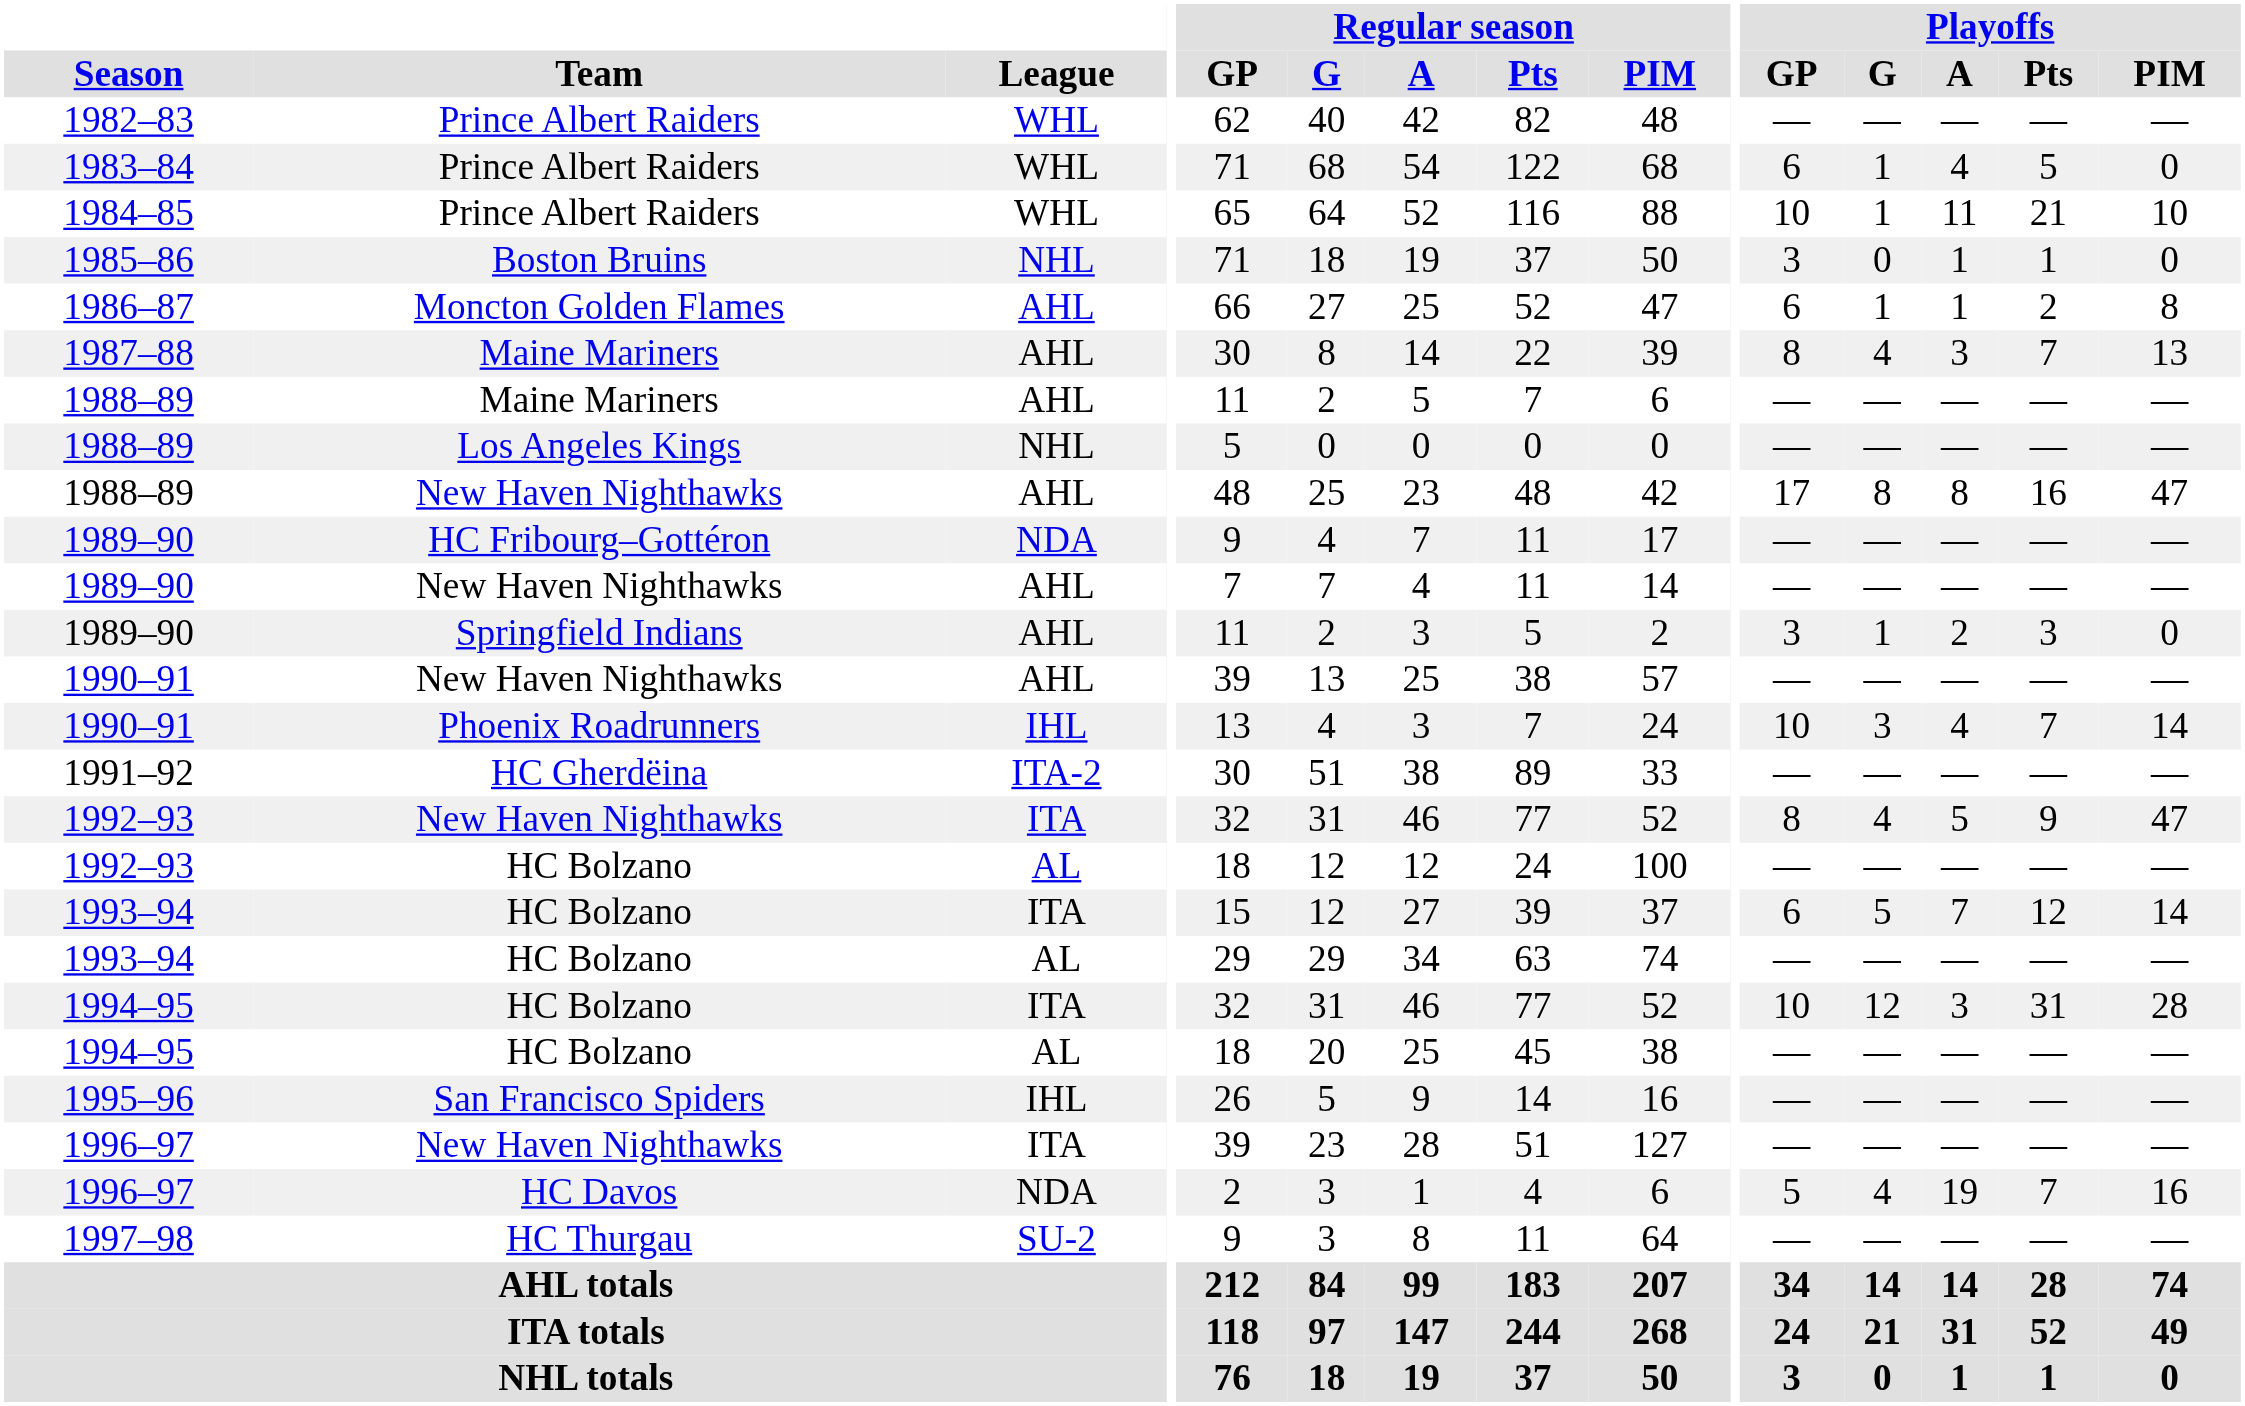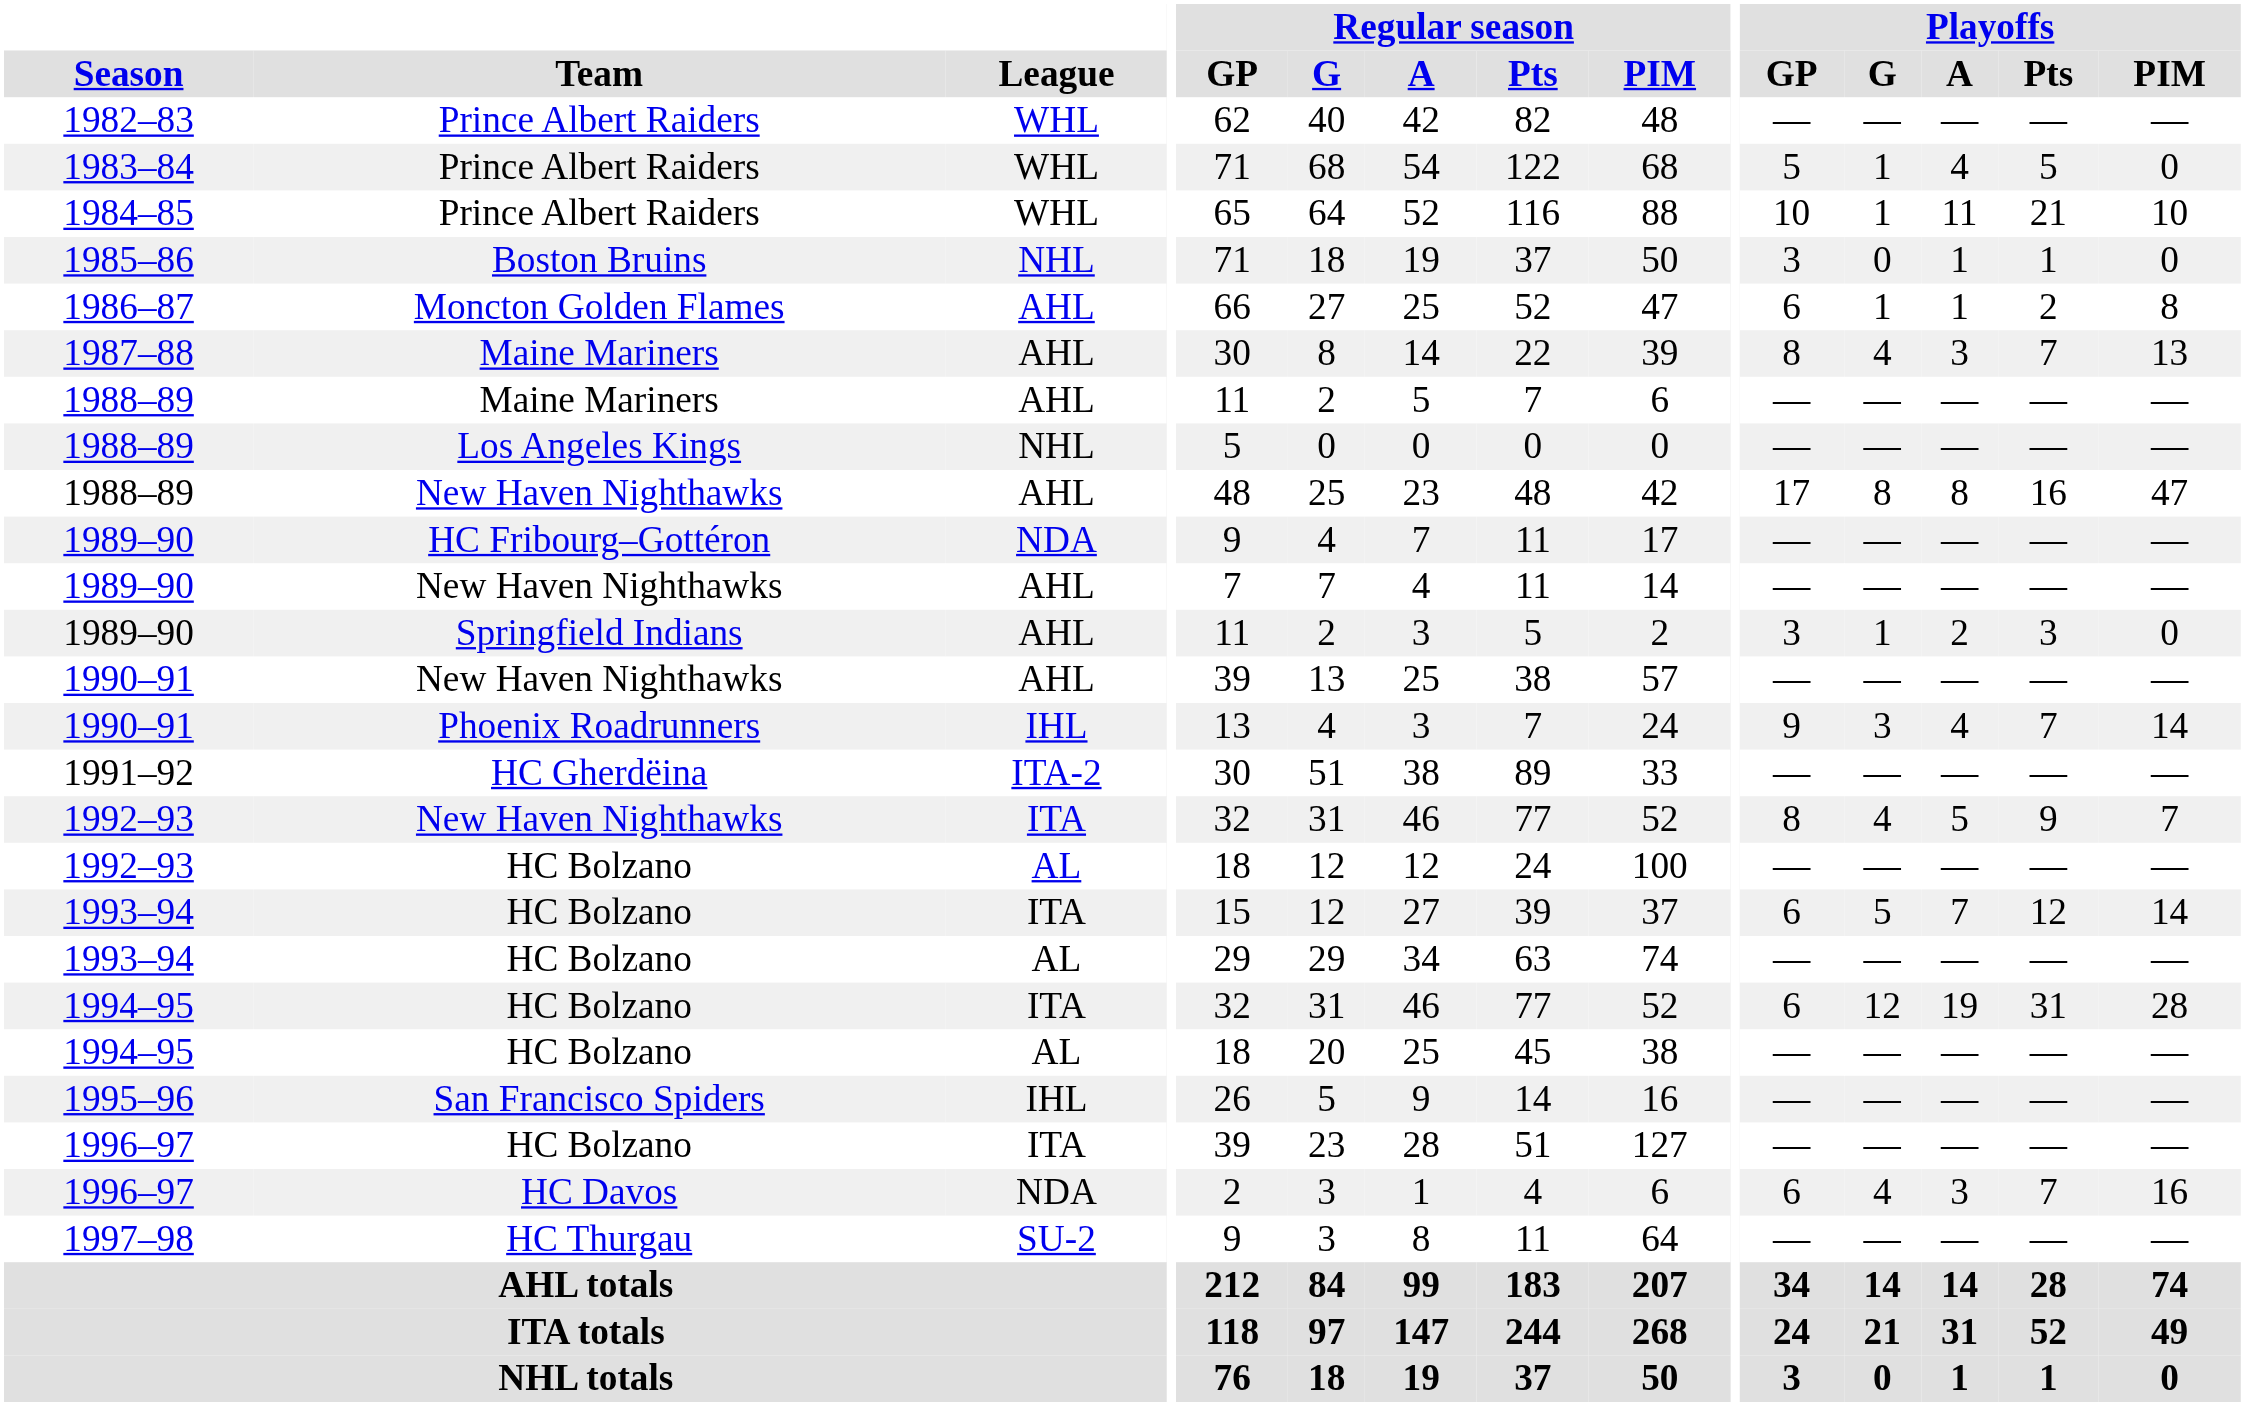1983–84 | Playoffs / GP: 6 -> 5
1990–91 / IHL | Playoffs / GP: 10 -> 9
1992–93 / ITA | Playoffs / PIM: 47 -> 7
1994–95 / ITA | Playoffs / GP: 10 -> 6
1994–95 / ITA | Playoffs / A: 3 -> 19
1996–97 / ITA | Team: New Haven Nighthawks -> HC Bolzano
1996–97 / NDA | Playoffs / GP: 5 -> 6
1996–97 / NDA | Playoffs / A: 19 -> 3
